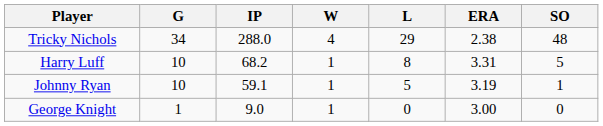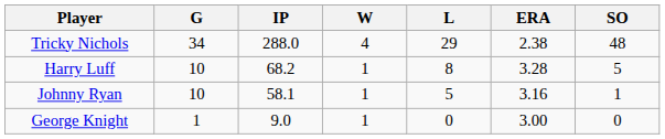Harry Luff | ERA: 3.31 -> 3.28
Johnny Ryan | IP: 59.1 -> 58.1
Johnny Ryan | ERA: 3.19 -> 3.16
